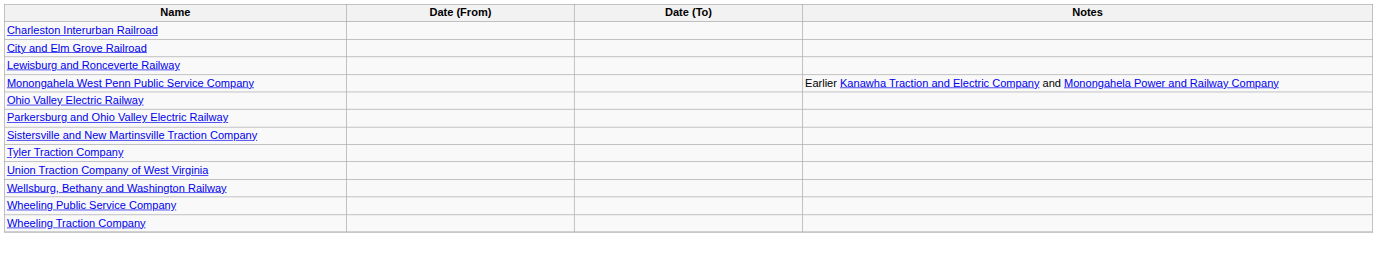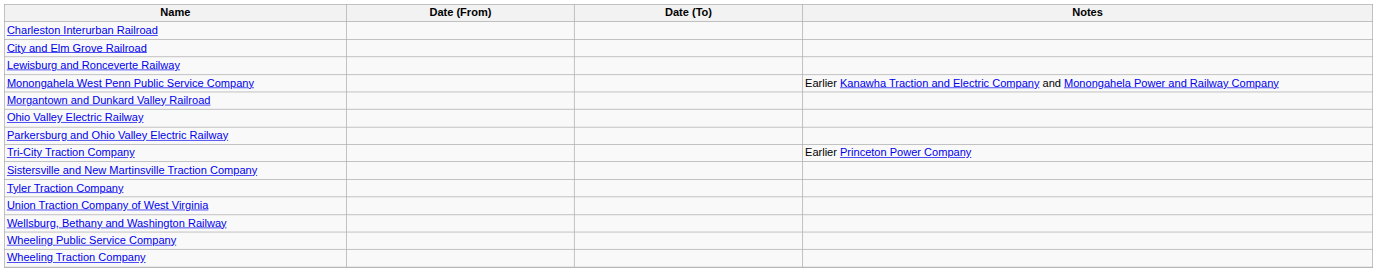+ row: Morgantown and Dunkard Valley Railroad
+ row: Tri-City Traction Company | Earlier Princeton Power Company
